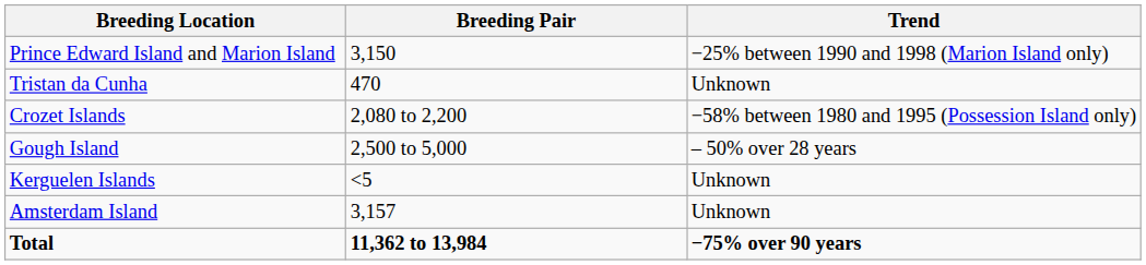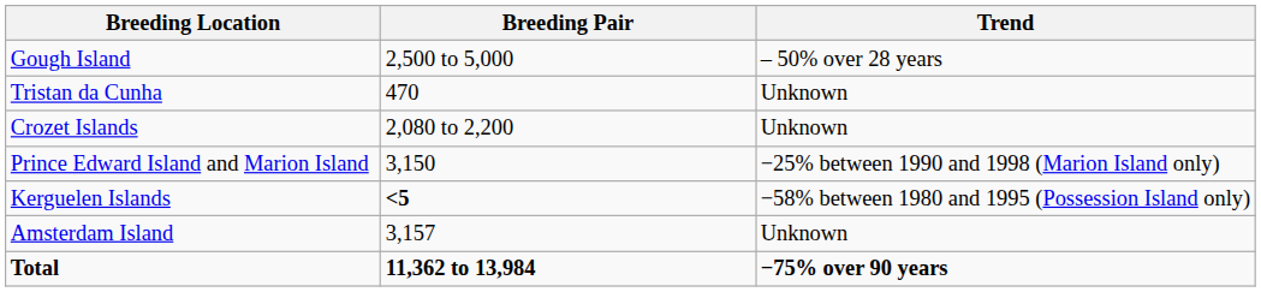rows swapped: Gough Island <-> Prince Edward Island and Marion Island
Crozet Islands | Trend: −58% between 1980 and 1995 (Possession Island only) -> Unknown
Kerguelen Islands | Breeding Pair: normal -> bold
Kerguelen Islands | Trend: Unknown -> −58% between 1980 and 1995 (Possession Island only)
